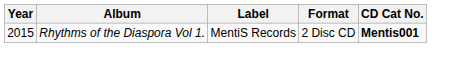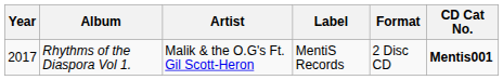+ column: Artist | Malik & the O.G's Ft. Gil Scott-Heron
Rhythms of the Diaspora Vol 1. | Year: 2015 -> 2017
